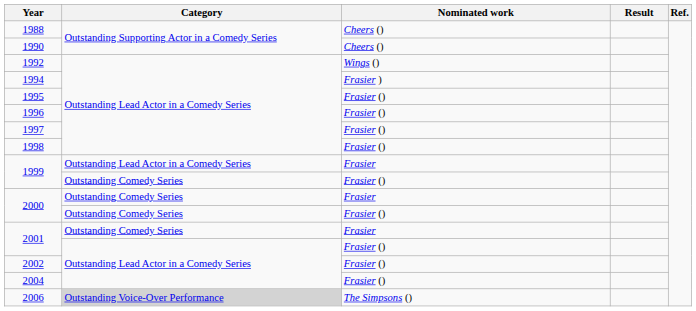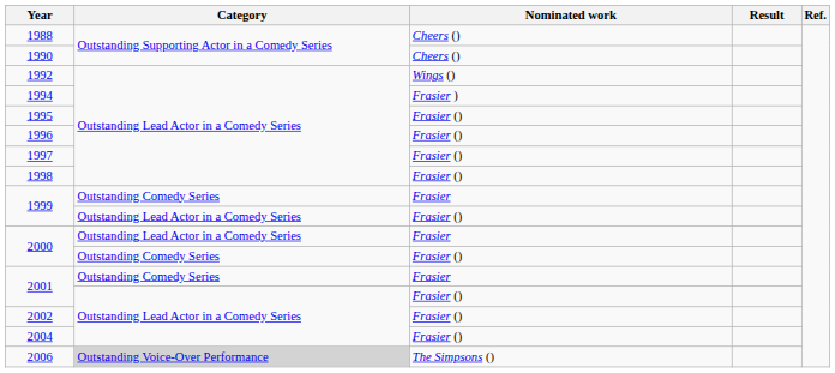1999 / Frasier | Category: Outstanding Lead Actor in a Comedy Series -> Outstanding Comedy Series
1999 / Frasier () | Category: Outstanding Comedy Series -> Outstanding Lead Actor in a Comedy Series
2000 / Frasier | Category: Outstanding Comedy Series -> Outstanding Lead Actor in a Comedy Series
